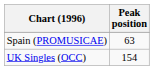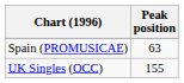UK Singles (OCC) | Peak position: 154 -> 155
